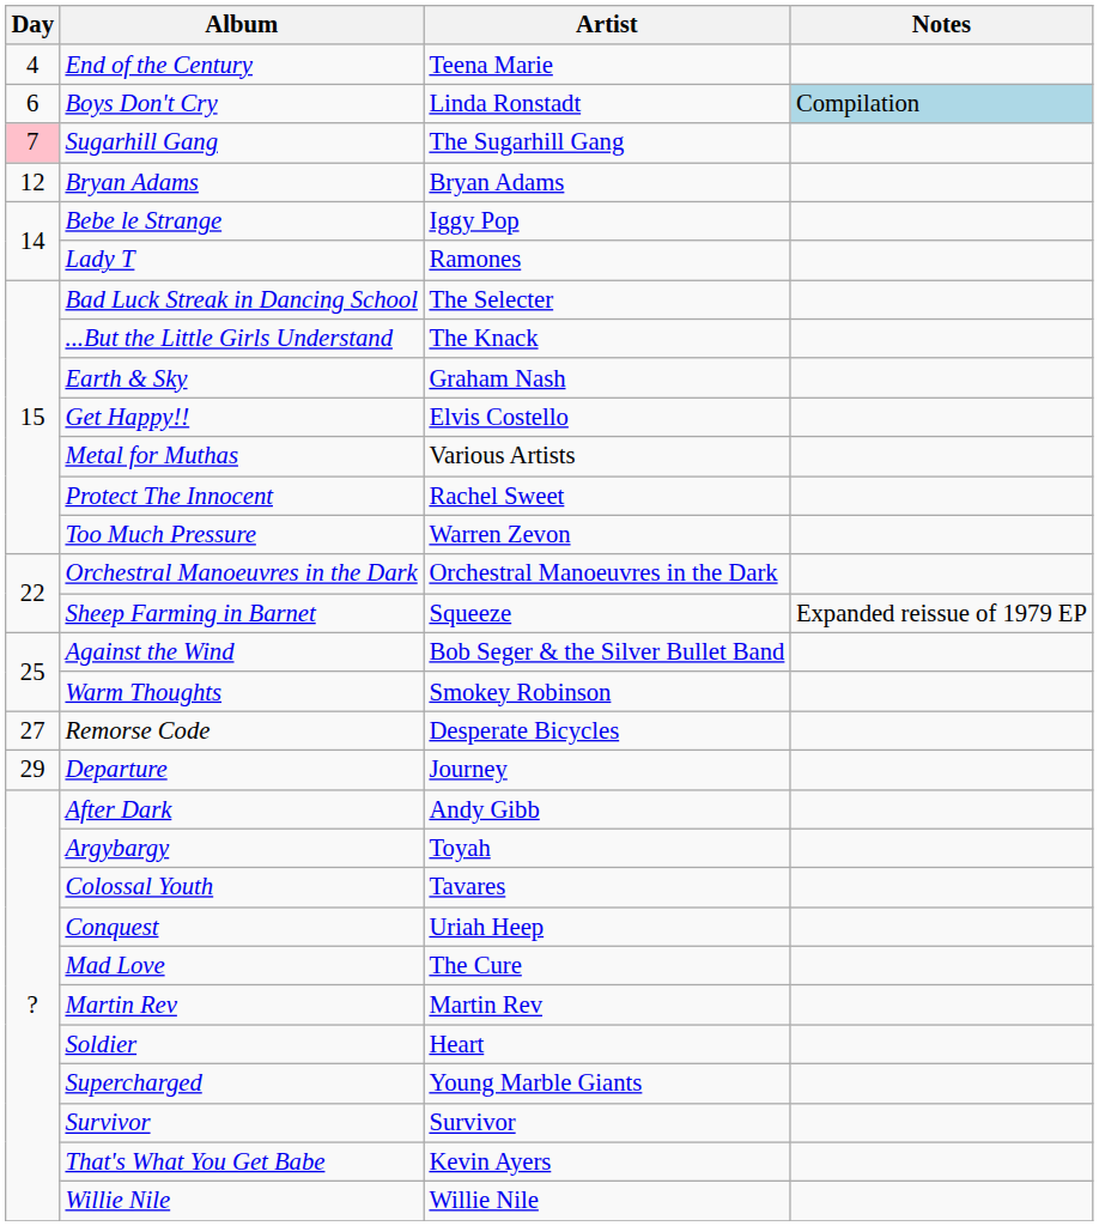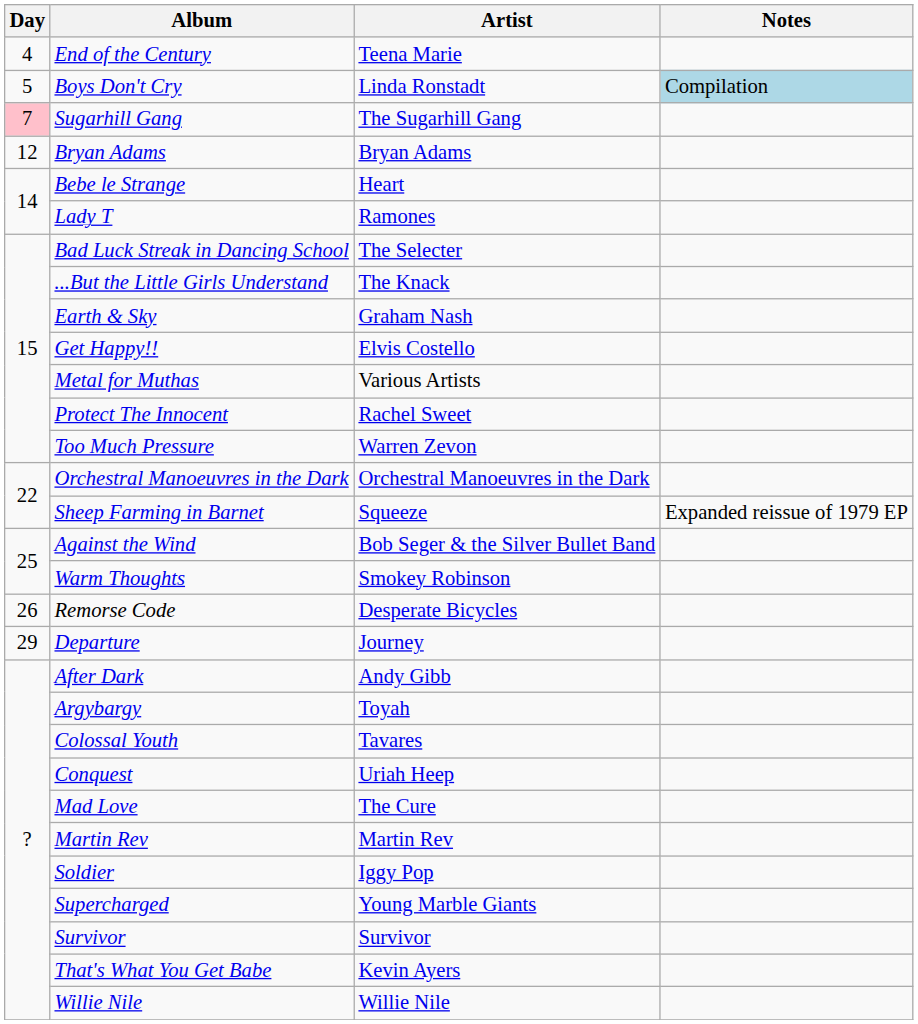Boys Don't Cry | Day: 6 -> 5
Bebe le Strange | Artist: Iggy Pop -> Heart
Remorse Code | Day: 27 -> 26
Soldier | Artist: Heart -> Iggy Pop
